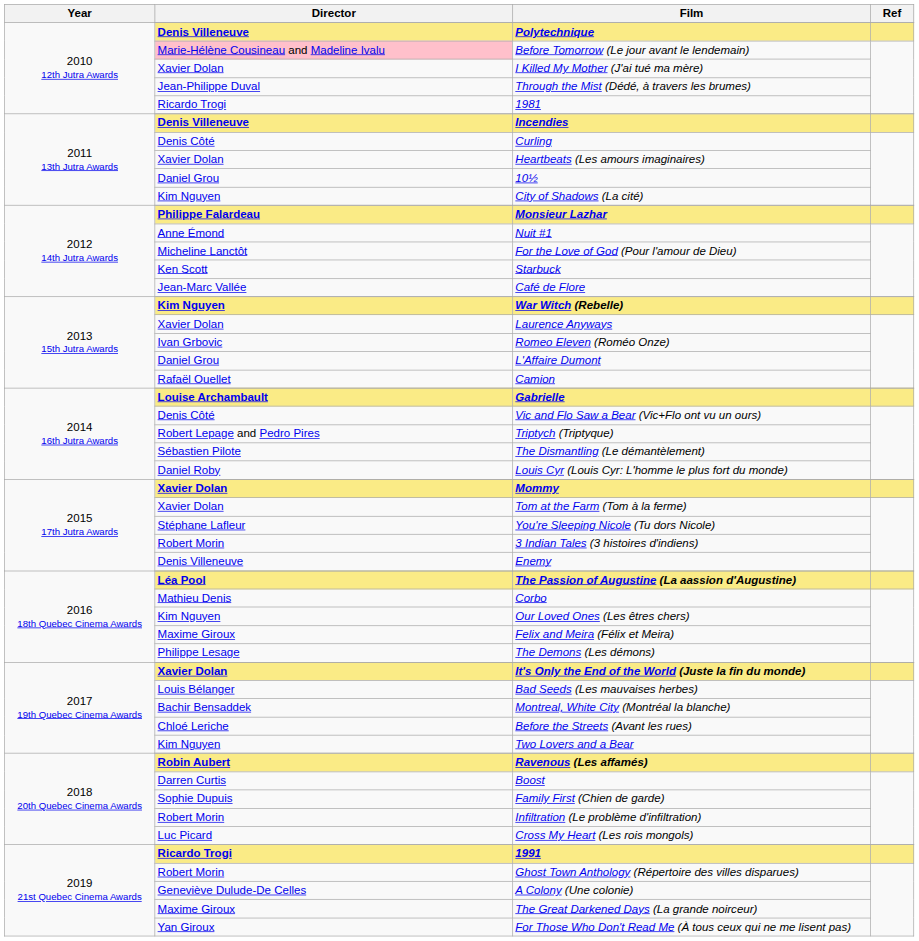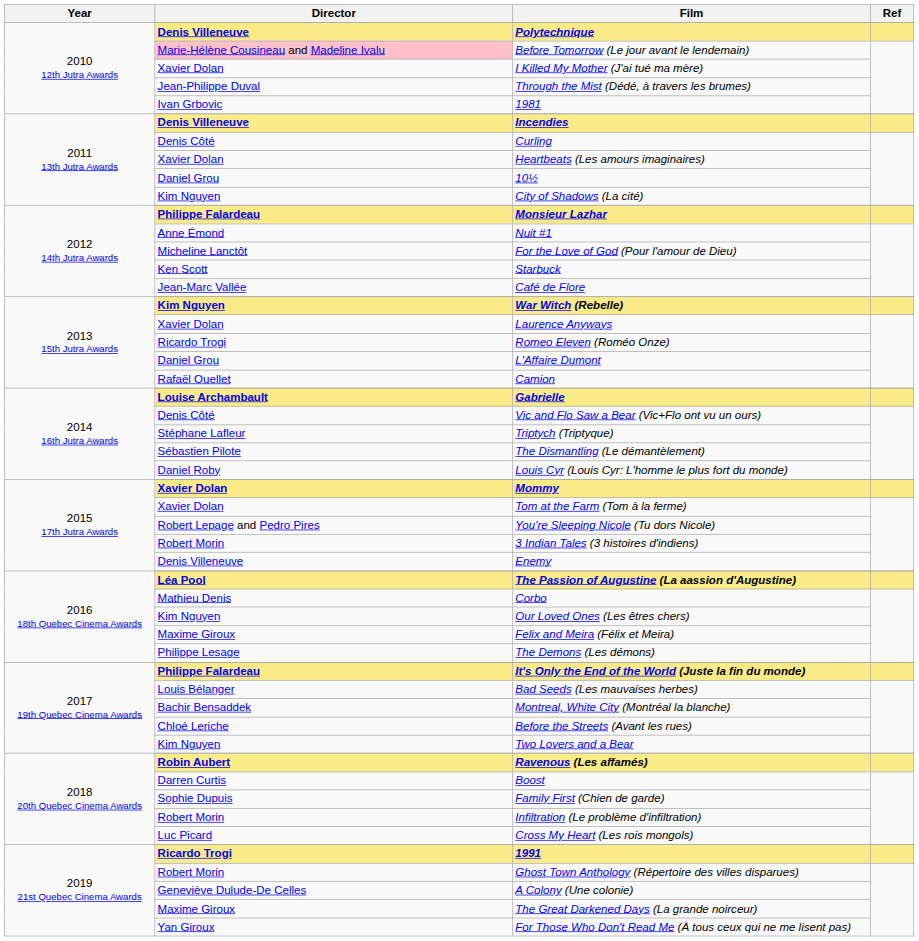1981 | Director: Ricardo Trogi -> Ivan Grbovic
Romeo Eleven (Roméo Onze) | Director: Ivan Grbovic -> Ricardo Trogi
Triptych (Triptyque) | Director: Robert Lepage and Pedro Pires -> Stéphane Lafleur
You're Sleeping Nicole (Tu dors Nicole) | Director: Stéphane Lafleur -> Robert Lepage and Pedro Pires
It's Only the End of the World (Juste la fin du monde) | Director: Xavier Dolan -> Philippe Falardeau
